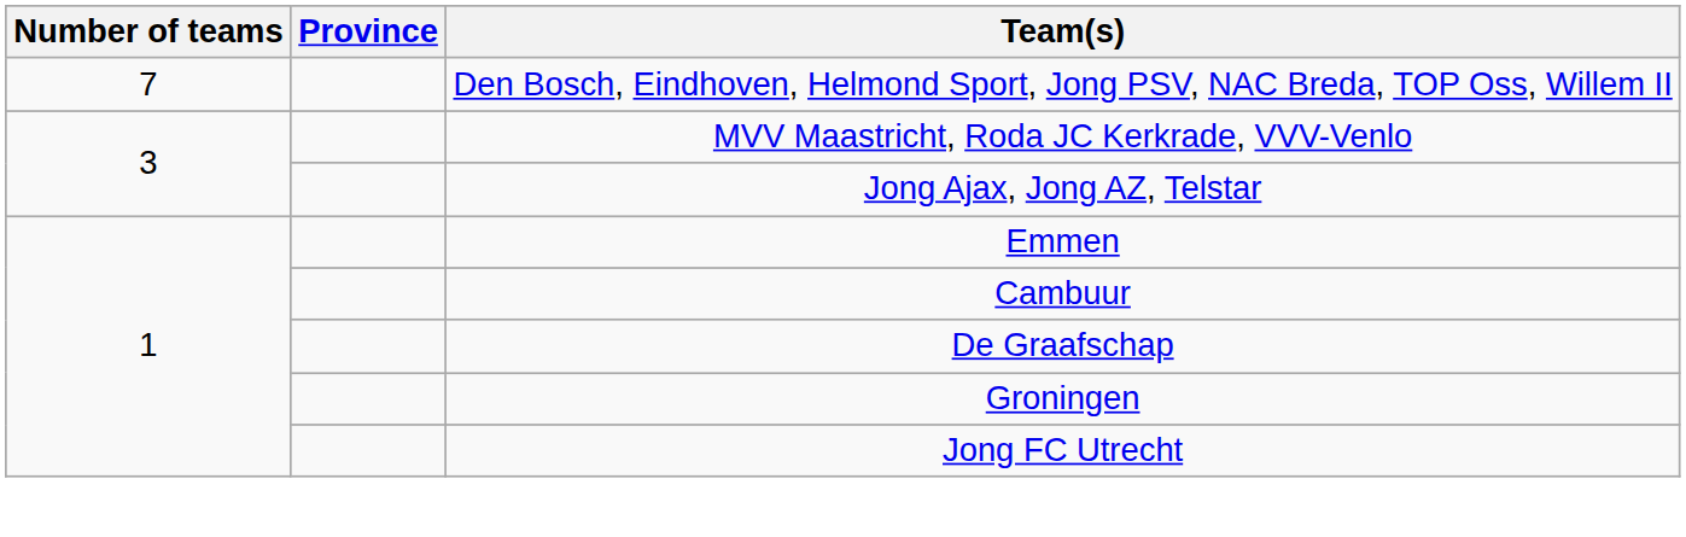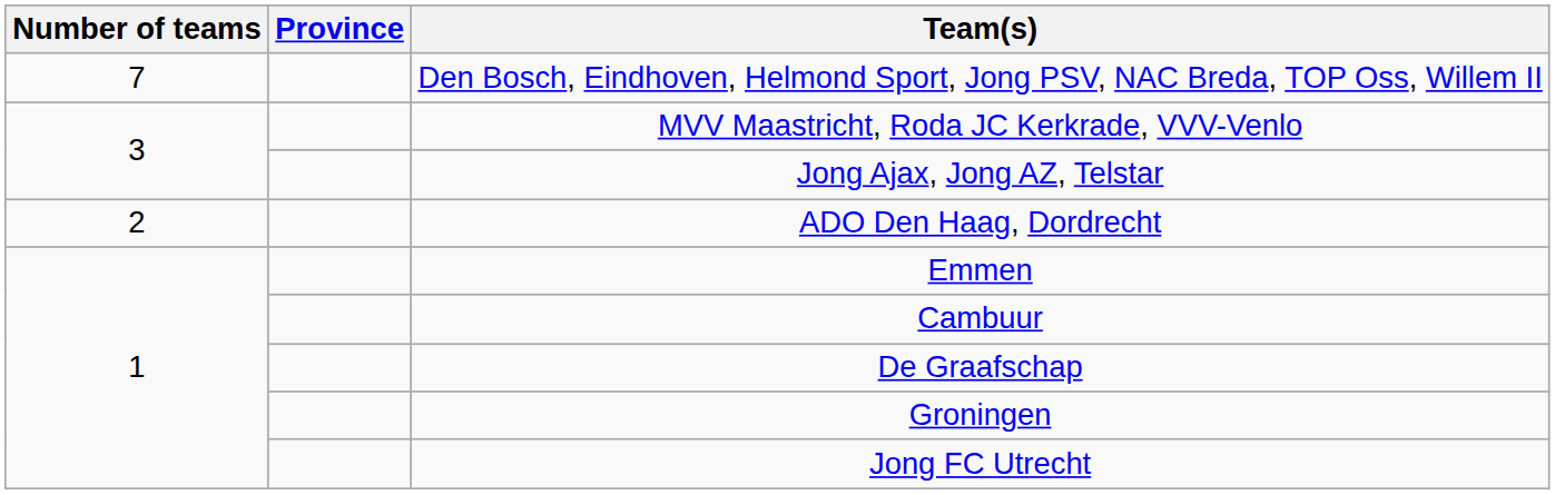+ row: 2 | ADO Den Haag, Dordrecht
